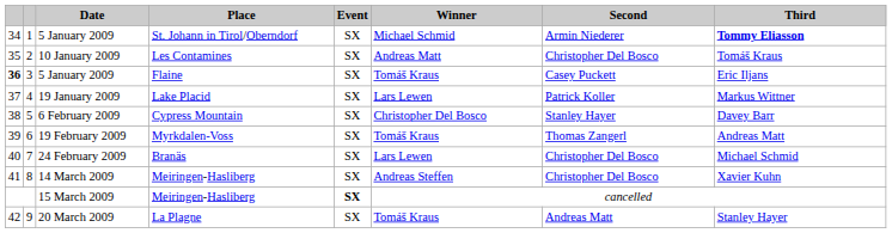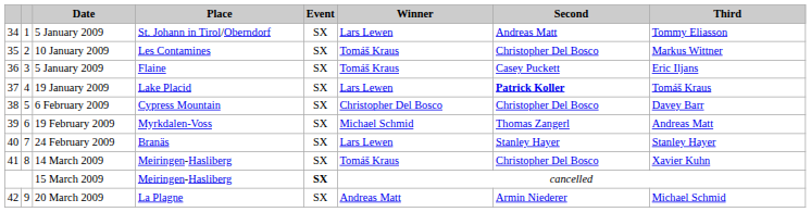5 January 2009 / St. Johann in Tirol/Oberndorf | Winner: Michael Schmid -> Lars Lewen
5 January 2009 / St. Johann in Tirol/Oberndorf | Second: Armin Niederer -> Andreas Matt
5 January 2009 / St. Johann in Tirol/Oberndorf | Third: bold -> normal
10 January 2009 | Winner: Andreas Matt -> Tomáš Kraus
10 January 2009 | Third: Tomáš Kraus -> Markus Wittner
5 January 2009 / Flaine | column 1: bold -> normal
19 January 2009 | Second: normal -> bold
19 January 2009 | Third: Markus Wittner -> Tomáš Kraus
6 February 2009 | Second: Stanley Hayer -> Christopher Del Bosco
19 February 2009 | Winner: Tomáš Kraus -> Michael Schmid
24 February 2009 | Second: Christopher Del Bosco -> Stanley Hayer
24 February 2009 | Third: Michael Schmid -> Stanley Hayer
14 March 2009 | Winner: Andreas Steffen -> Tomáš Kraus
20 March 2009 | Winner: Tomáš Kraus -> Andreas Matt
20 March 2009 | Second: Andreas Matt -> Armin Niederer
20 March 2009 | Third: Stanley Hayer -> Michael Schmid
